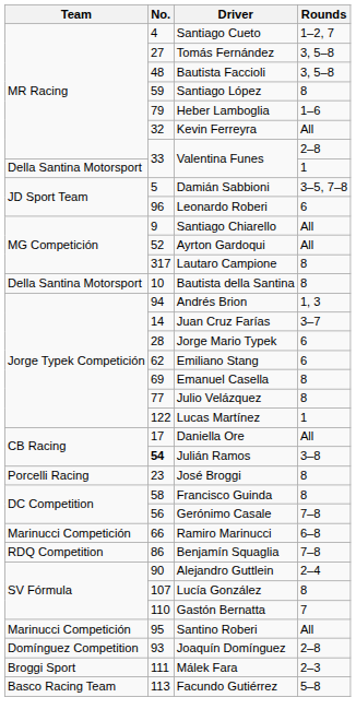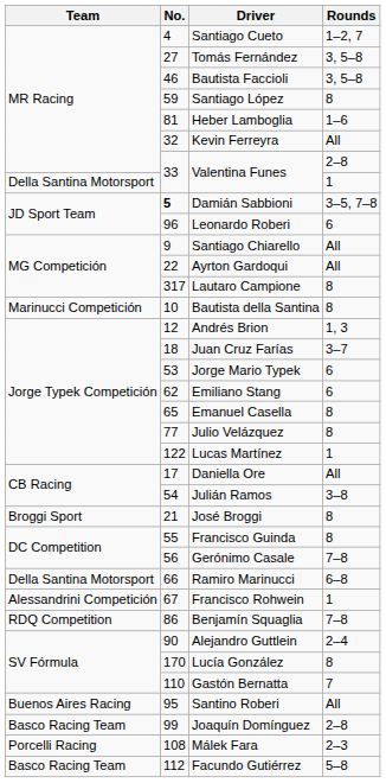Bautista Faccioli | No.: 48 -> 46
Heber Lamboglia | No.: 79 -> 81
Damián Sabbioni | No.: normal -> bold
Ayrton Gardoqui | No.: 52 -> 22
Bautista della Santina | Team: Della Santina Motorsport -> Marinucci Competición
Andrés Brion | No.: 94 -> 12
Juan Cruz Farías | No.: 14 -> 18
Jorge Mario Typek | No.: 28 -> 53
Emanuel Casella | No.: 69 -> 65
Julián Ramos | No.: bold -> normal
José Broggi | Team: Porcelli Racing -> Broggi Sport
José Broggi | No.: 23 -> 21
Francisco Guinda | No.: 58 -> 55
Ramiro Marinucci | Team: Marinucci Competición -> Della Santina Motorsport
+ row: Alessandrini Competición | 67 | Francisco Rohwein | 1
Lucía González | No.: 107 -> 170
Santino Roberi | Team: Marinucci Competición -> Buenos Aires Racing
Joaquín Domínguez | Team: Domínguez Competition -> Basco Racing Team
Joaquín Domínguez | No.: 93 -> 99
Málek Fara | Team: Broggi Sport -> Porcelli Racing
Málek Fara | No.: 111 -> 108
Facundo Gutiérrez | No.: 113 -> 112
